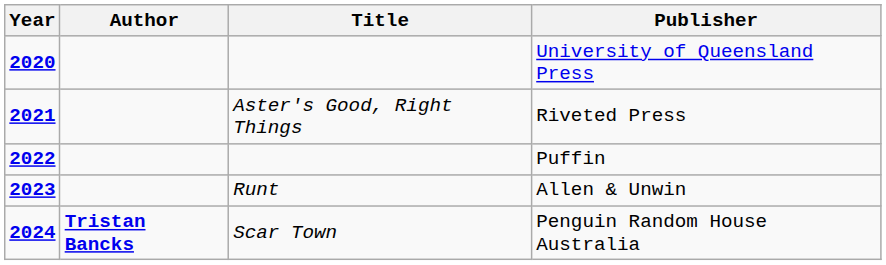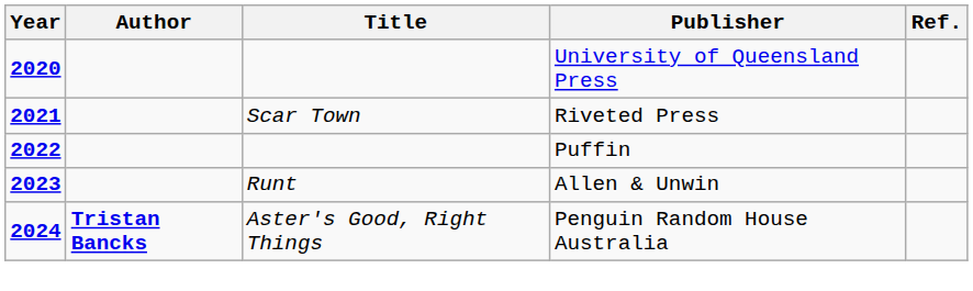+ column: Ref.
Riveted Press | Title: Aster's Good, Right Things -> Scar Town
Penguin Random House Australia | Title: Scar Town -> Aster's Good, Right Things
